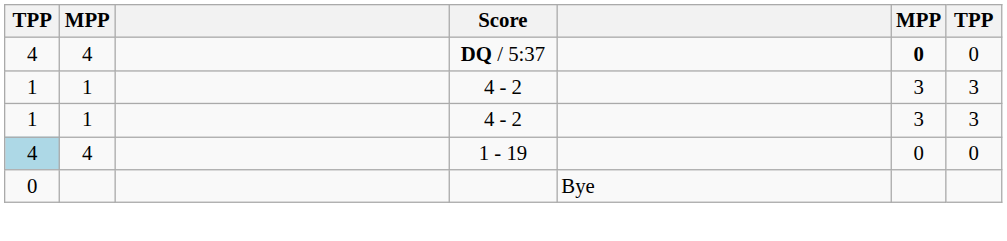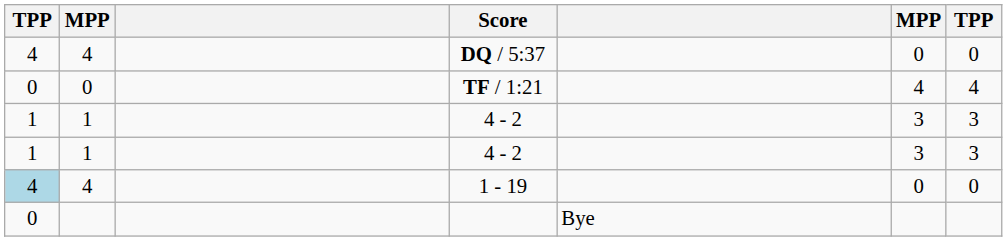DQ / 5:37 | column 6: bold -> normal
+ row: 0 | 0 | TF / 1:21 | 4 | 4
